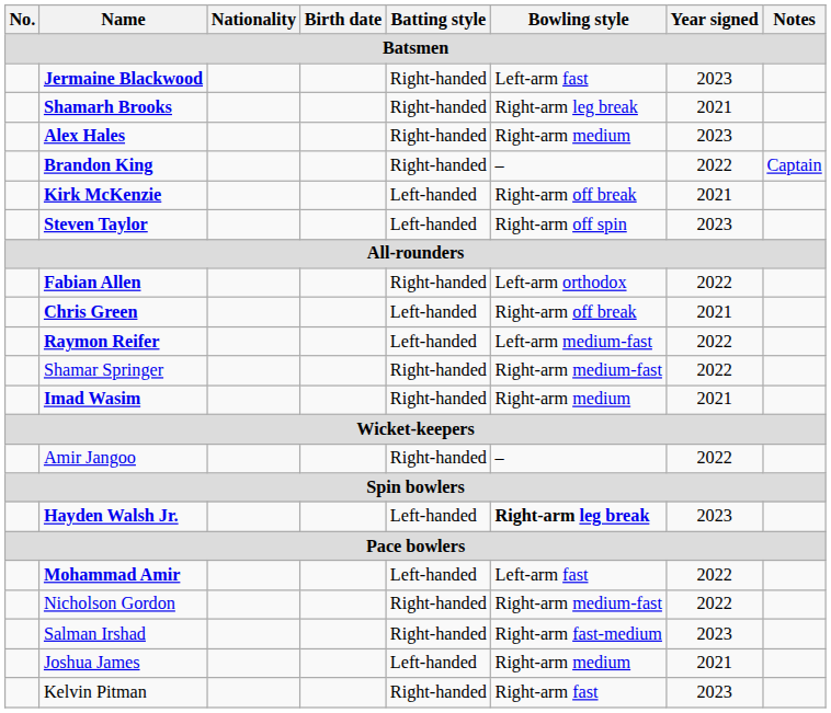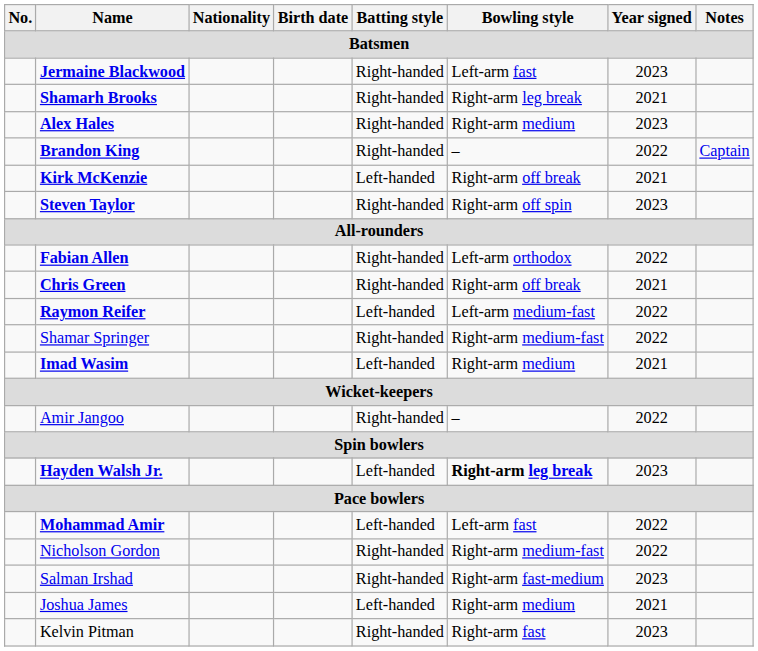Steven Taylor | Batting style: Left-handed -> Right-handed
Chris Green | Batting style: Left-handed -> Right-handed
Imad Wasim | Batting style: Right-handed -> Left-handed
